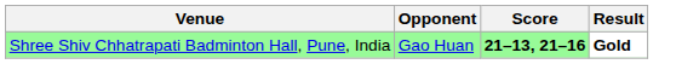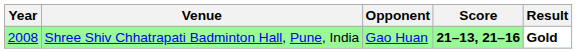+ column: Year | 2008
